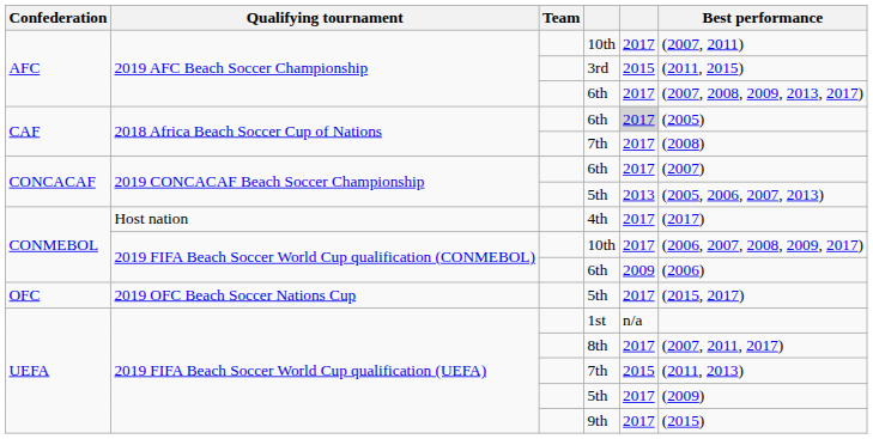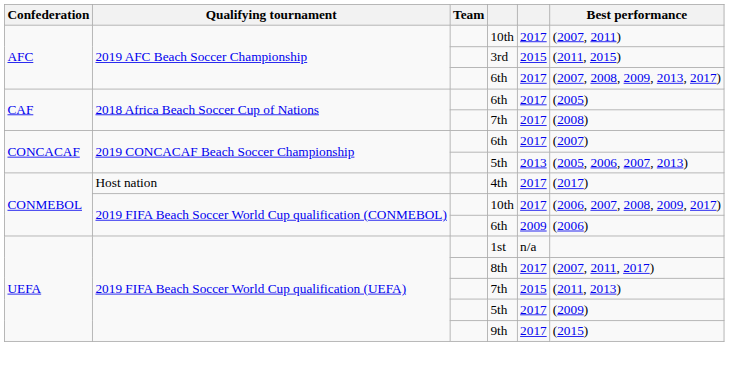2018 Africa Beach Soccer Cup of Nations / 6th | column 5: lightgrey background -> no background
- row: OFC | 2019 OFC Beach Soccer Nations Cup | 5th | 2017 | (2015, 2017)
